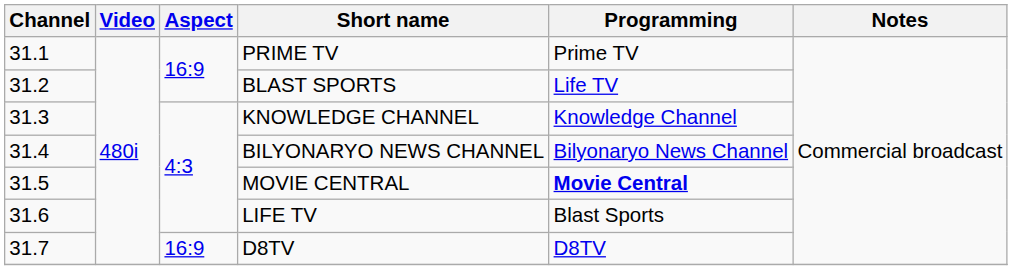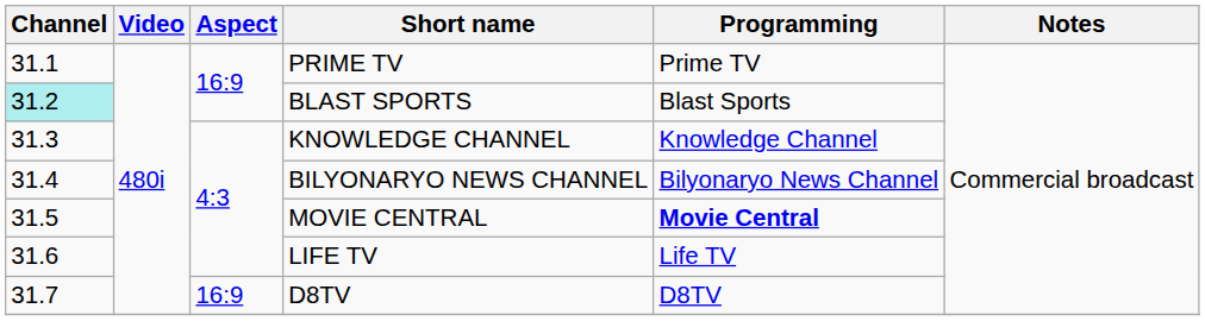BLAST SPORTS | Channel: no background -> paleturquoise background
BLAST SPORTS | Programming: Life TV -> Blast Sports
LIFE TV | Programming: Blast Sports -> Life TV
